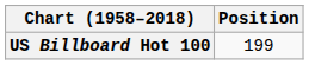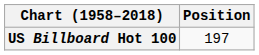US Billboard Hot 100 | Position: 199 -> 197
